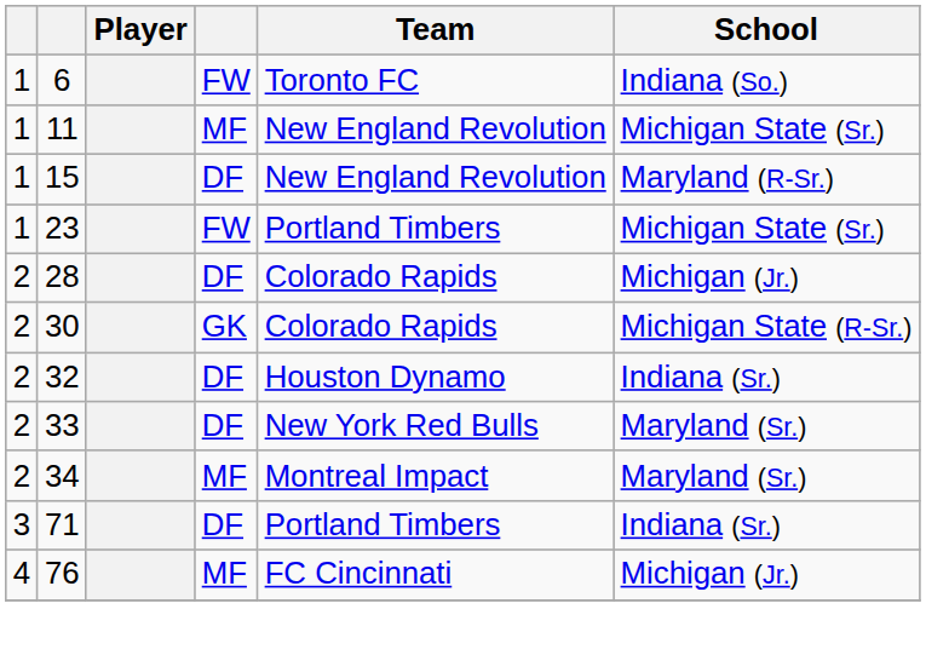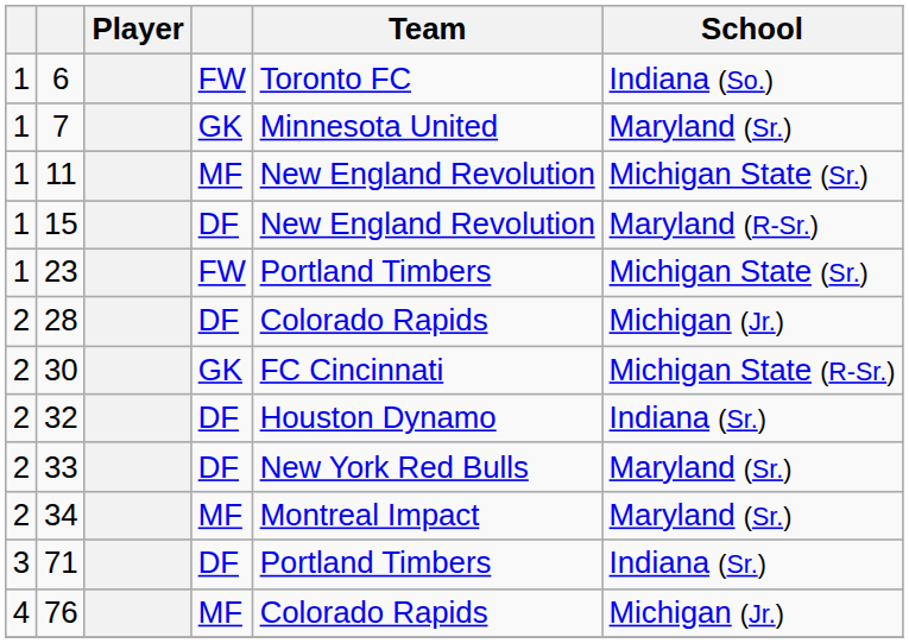+ row: 1 | 7 | GK | Minnesota United | Maryland (Sr.)
30 | Team: Colorado Rapids -> FC Cincinnati
76 | Team: FC Cincinnati -> Colorado Rapids
